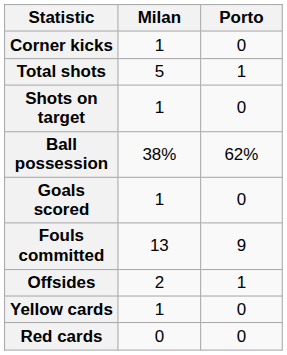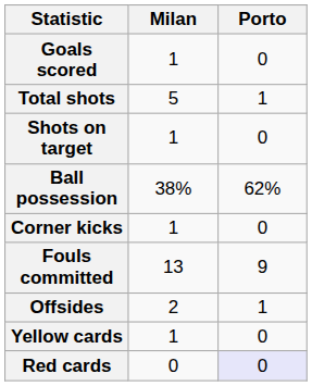rows swapped: Goals scored <-> Corner kicks
Red cards | Porto: no background -> lavender background
